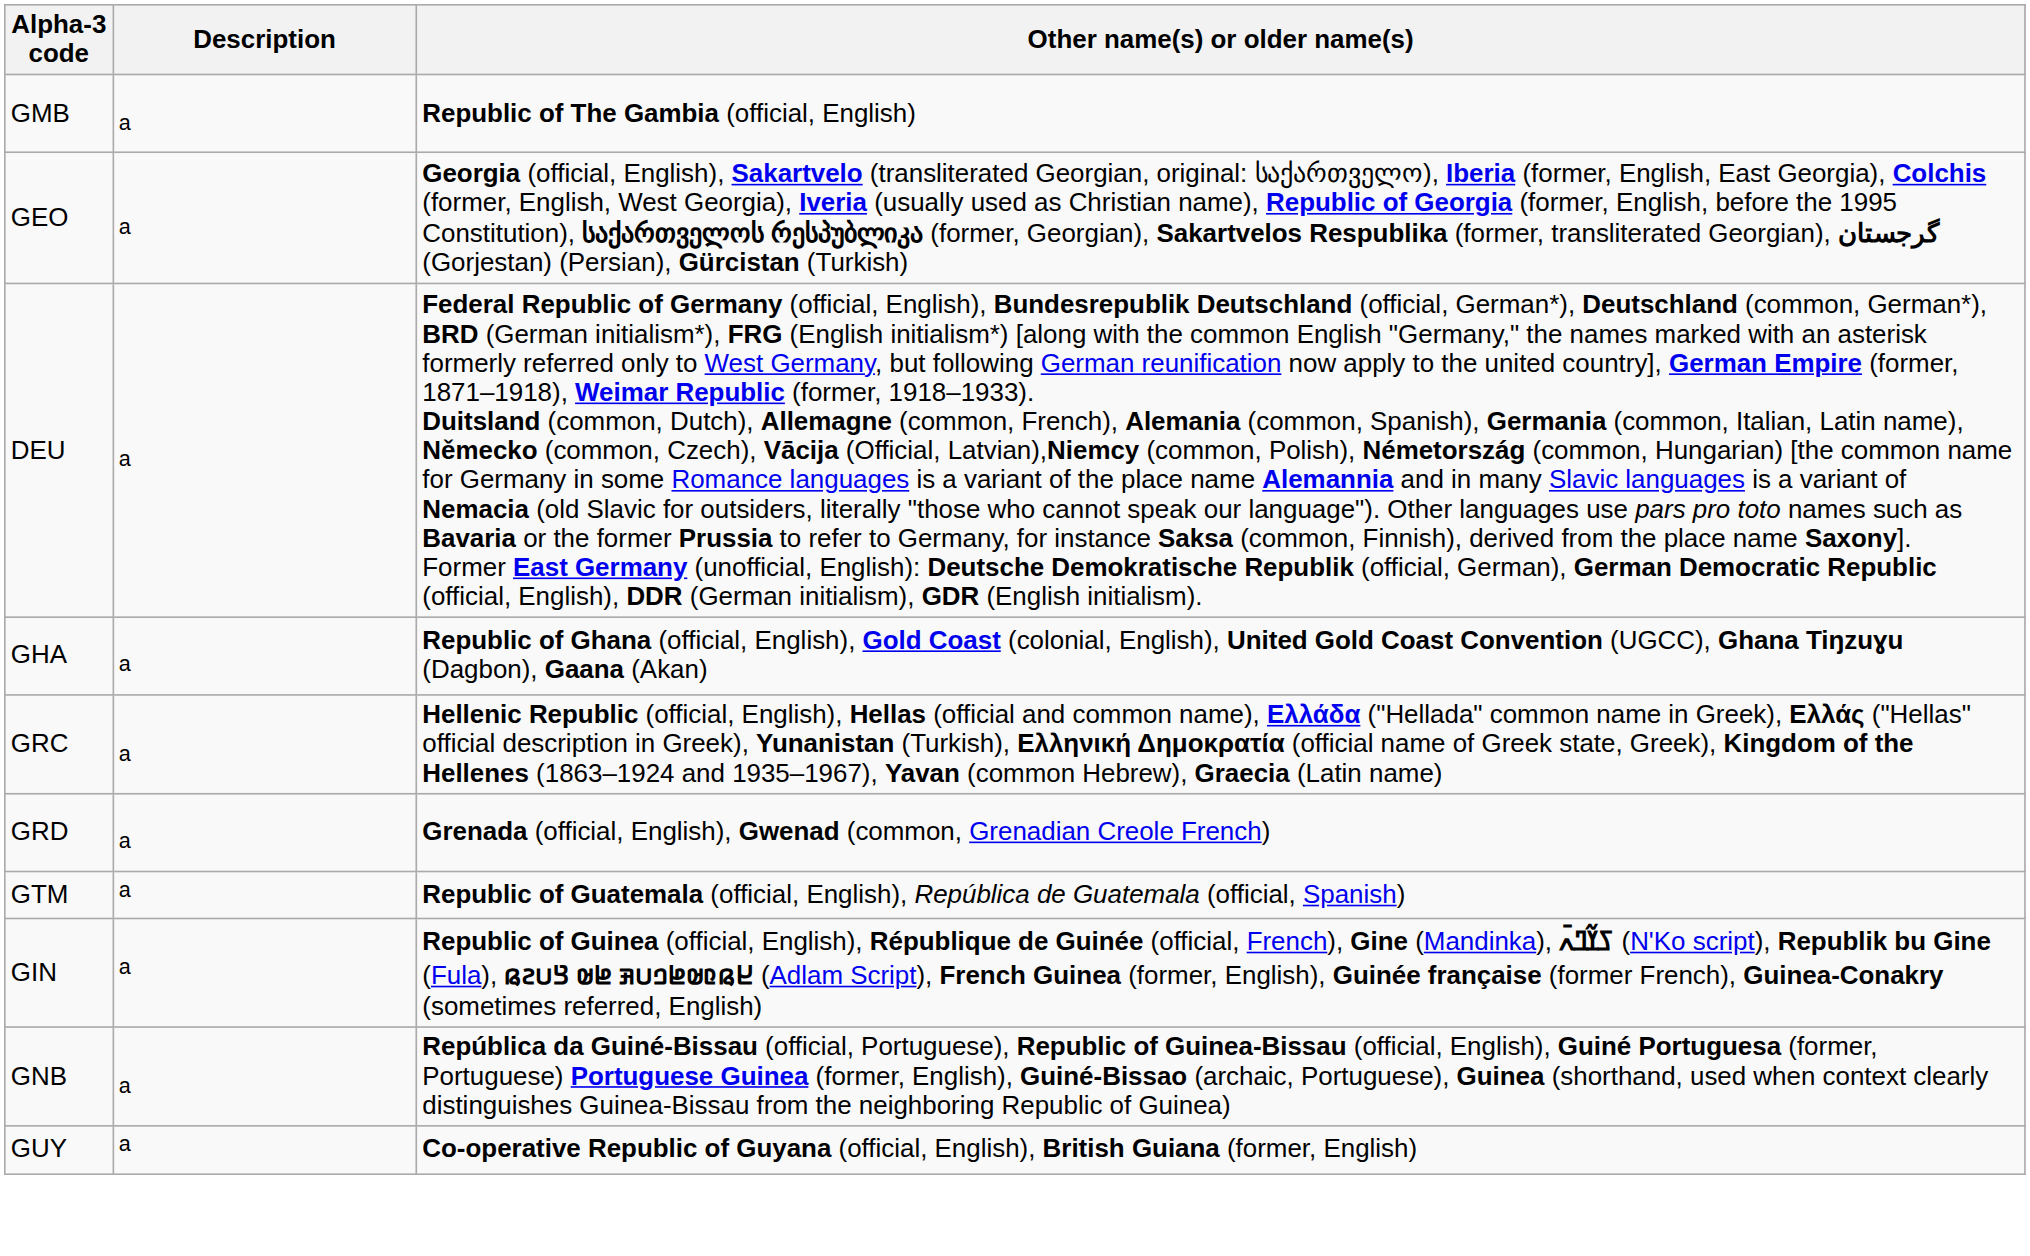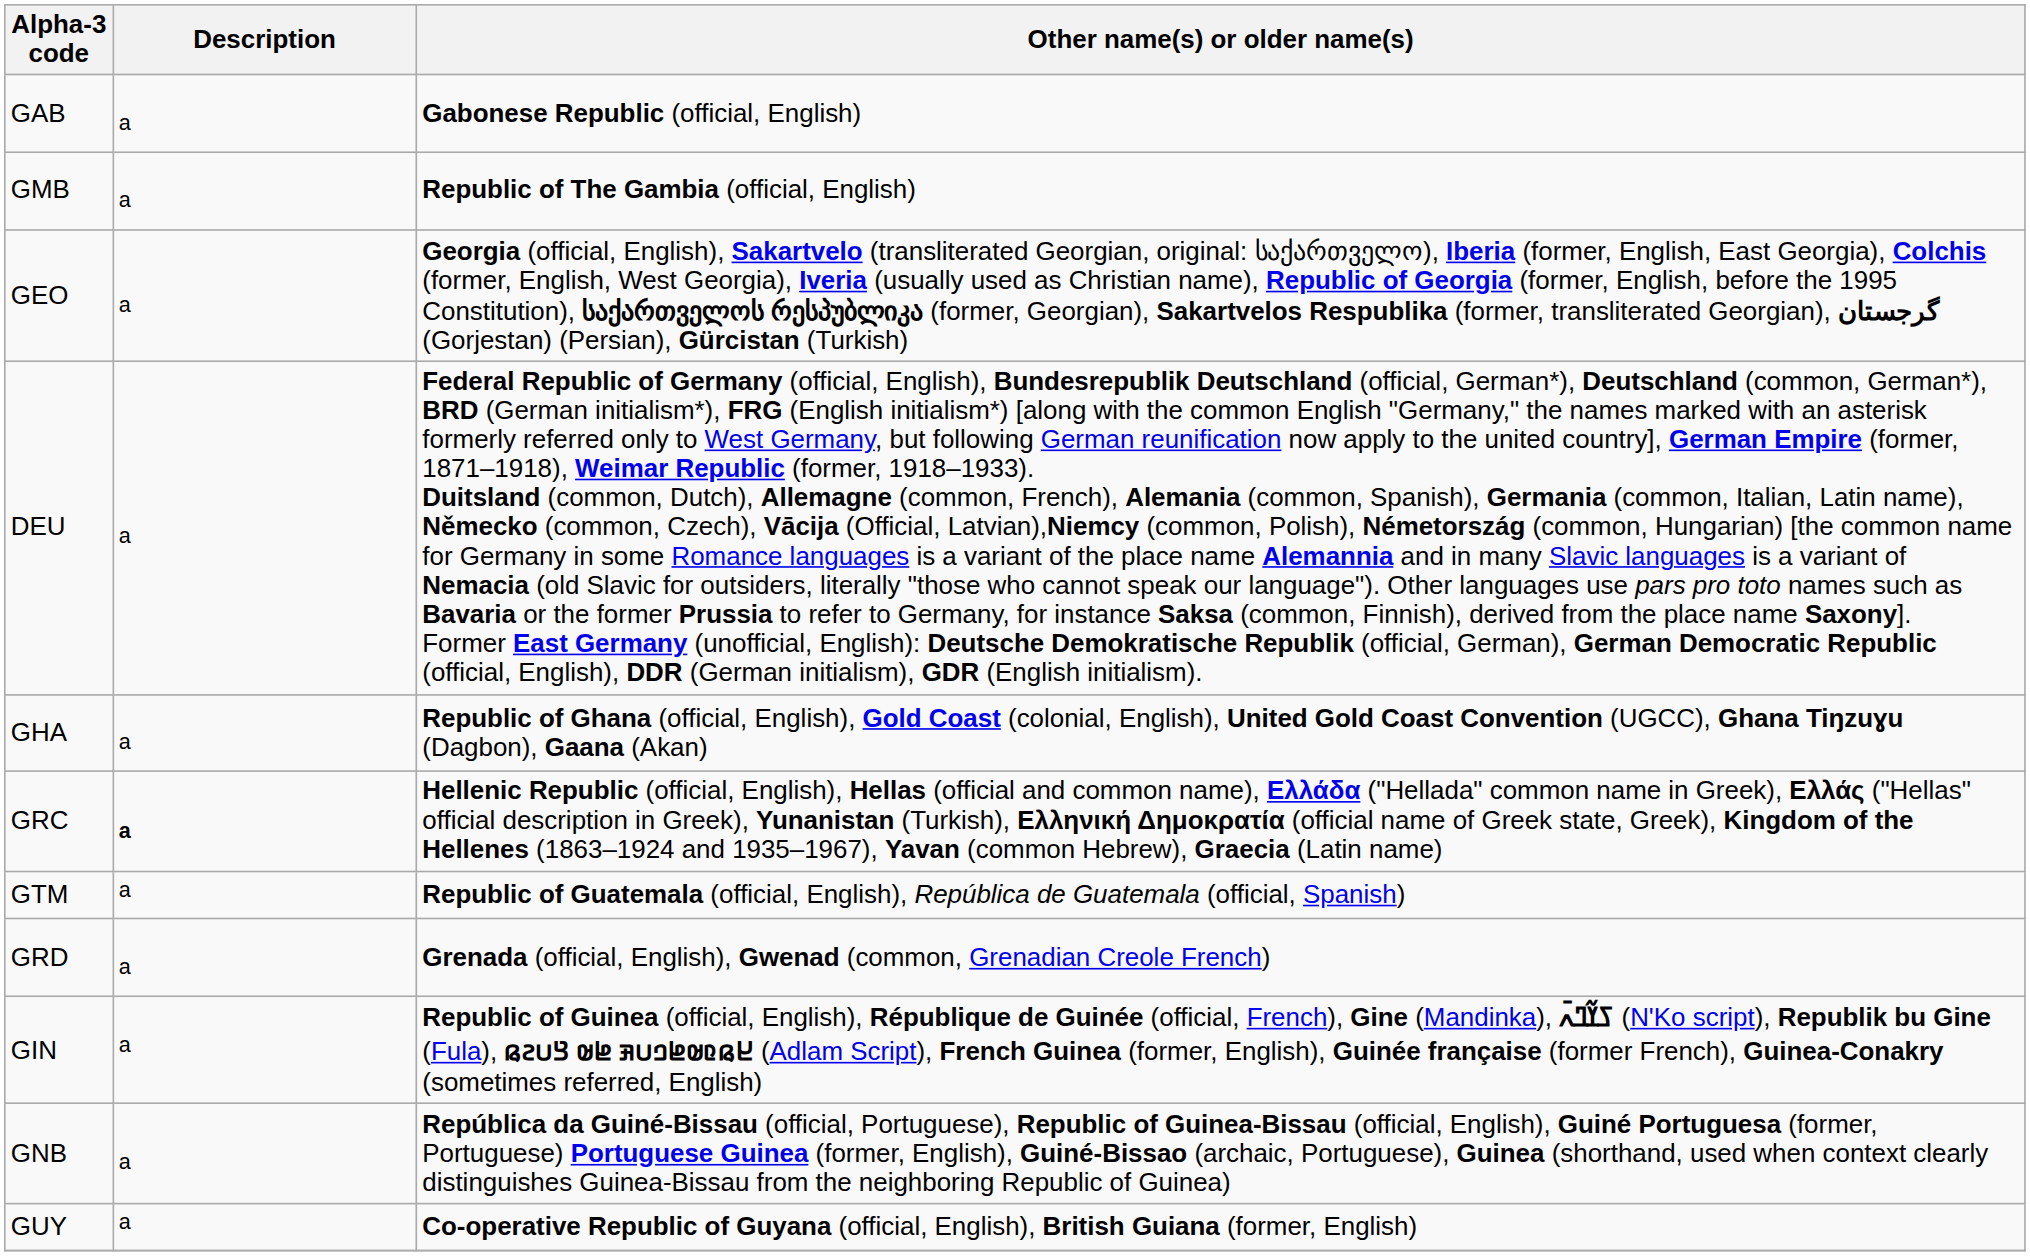+ row: GAB | a | Gabonese Republic (official, English)
GRC | Description: normal -> bold
rows swapped: GRD <-> GTM
